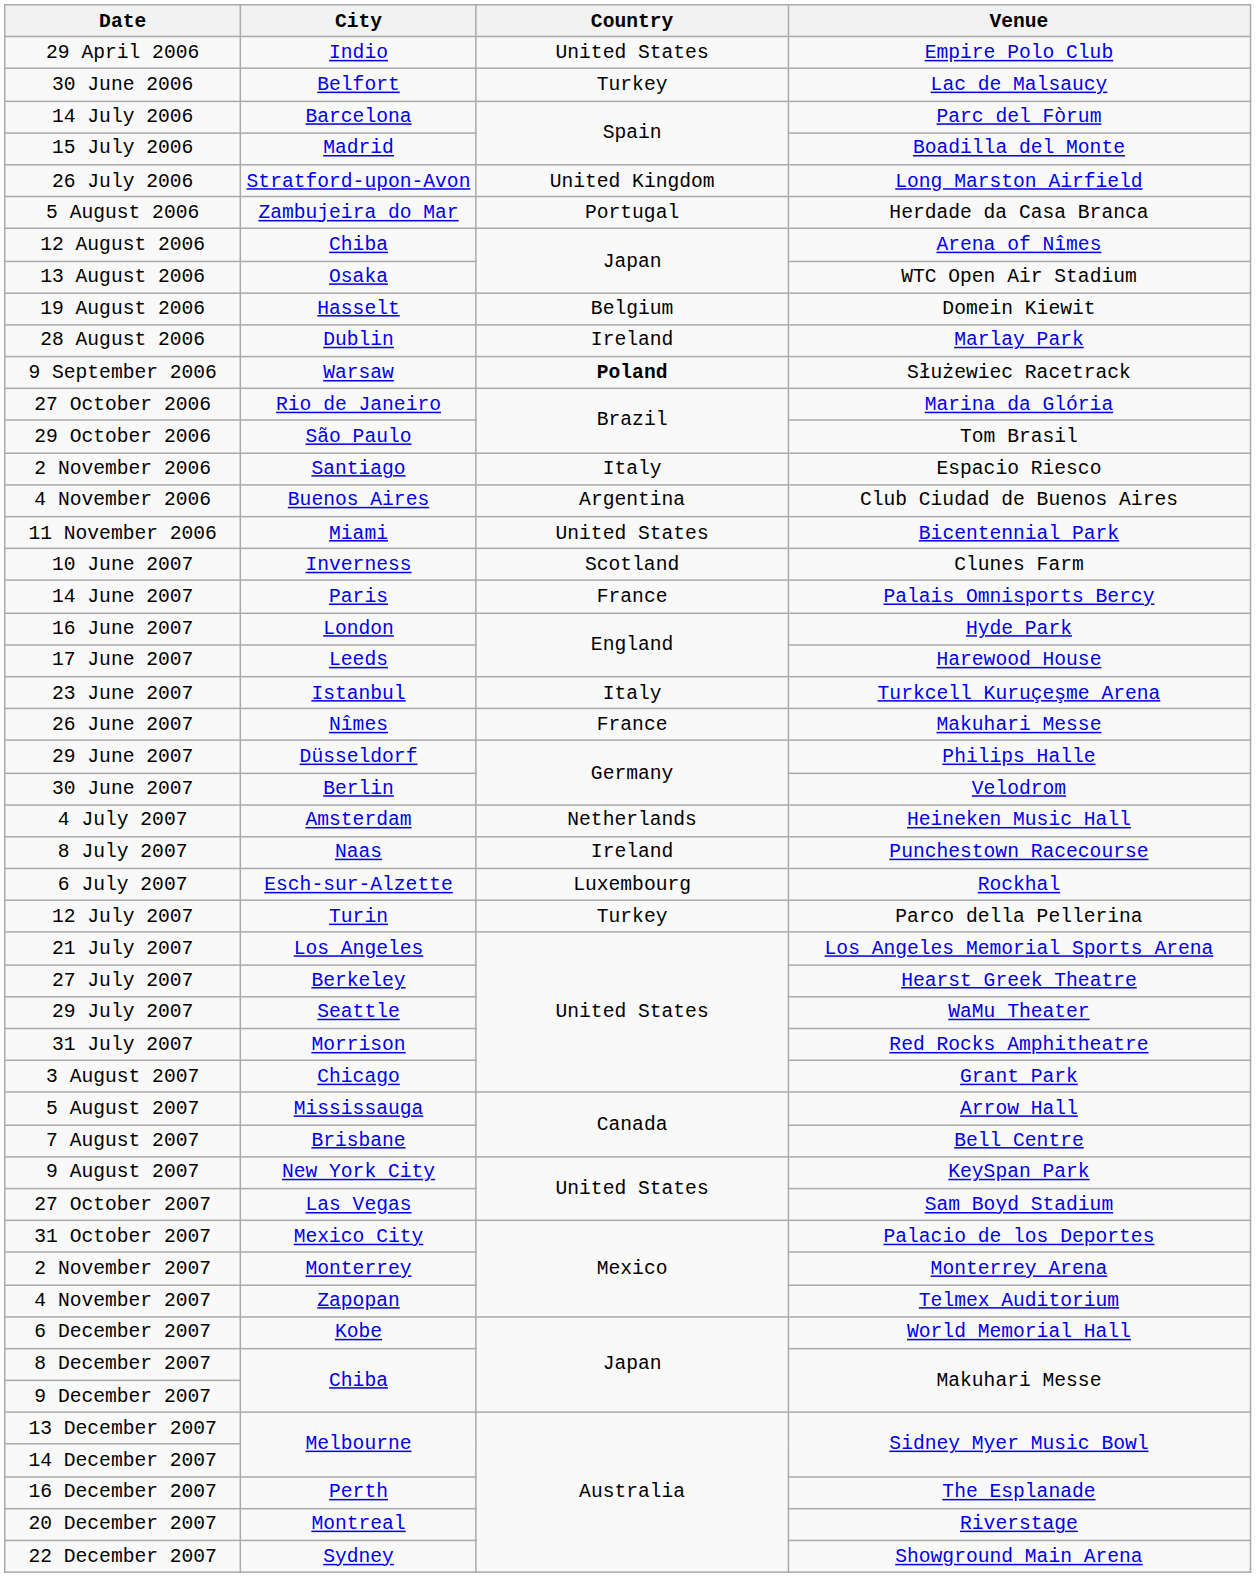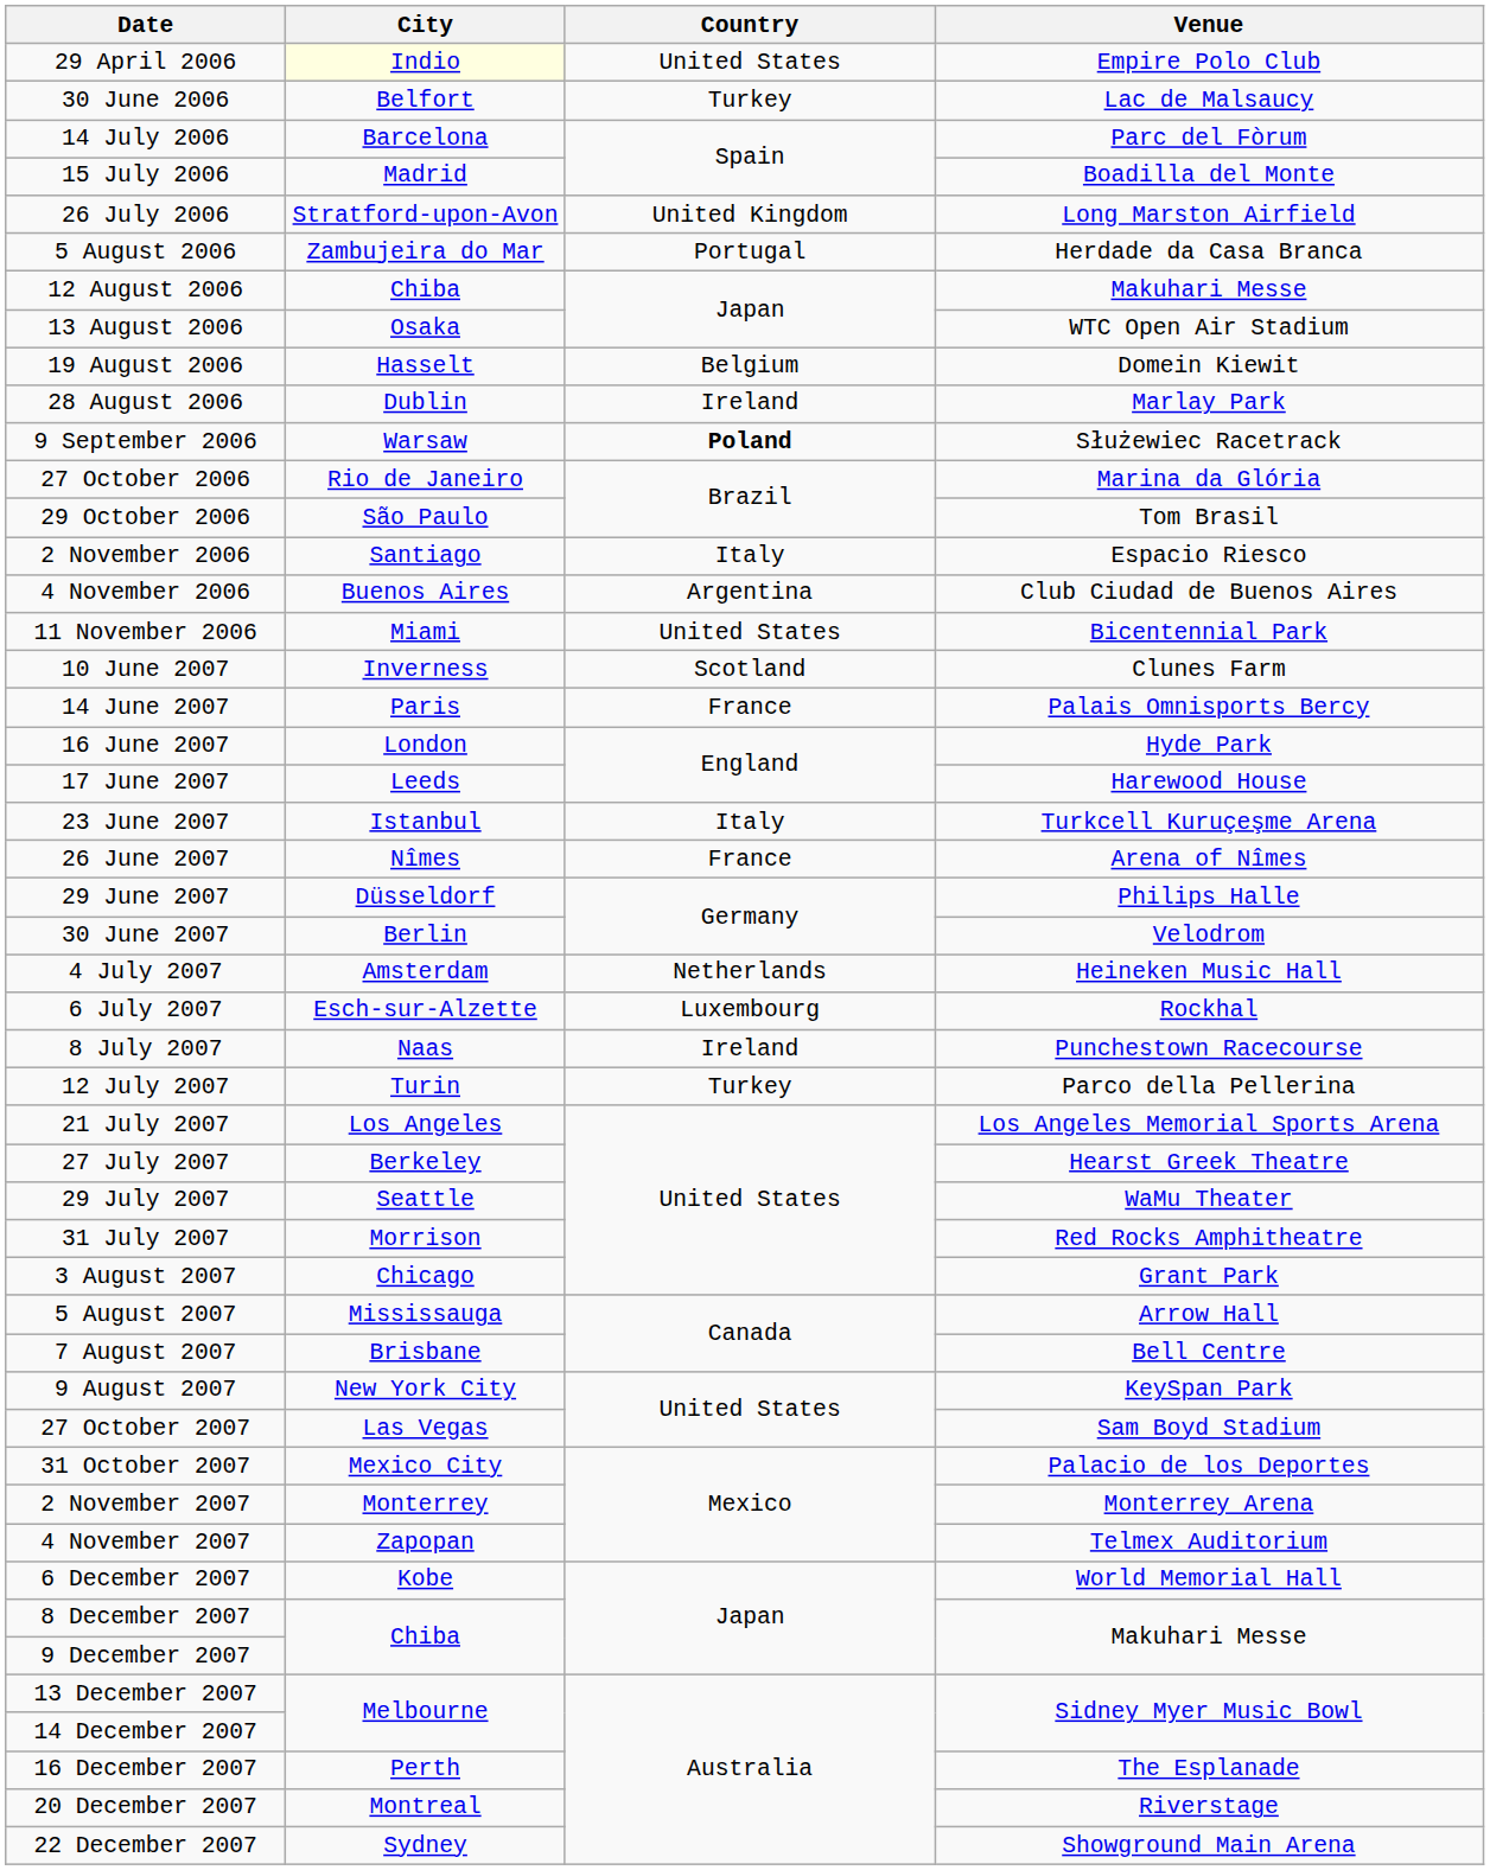29 April 2006 | City: no background -> lightyellow background
12 August 2006 | Venue: Arena of Nîmes -> Makuhari Messe
26 June 2007 | Venue: Makuhari Messe -> Arena of Nîmes
rows swapped: 6 July 2007 <-> 8 July 2007
